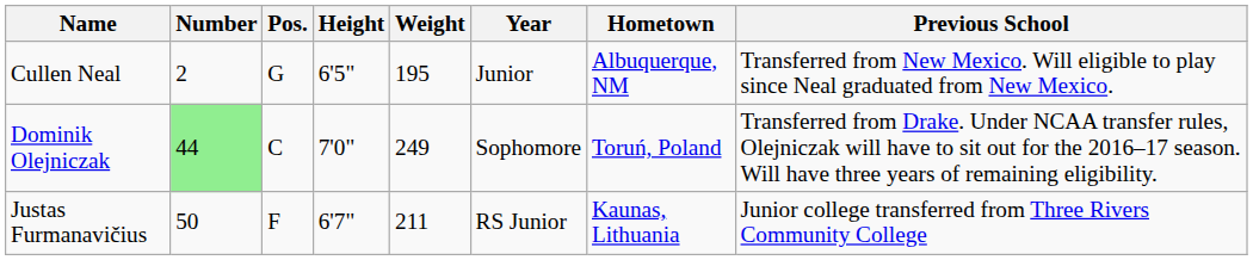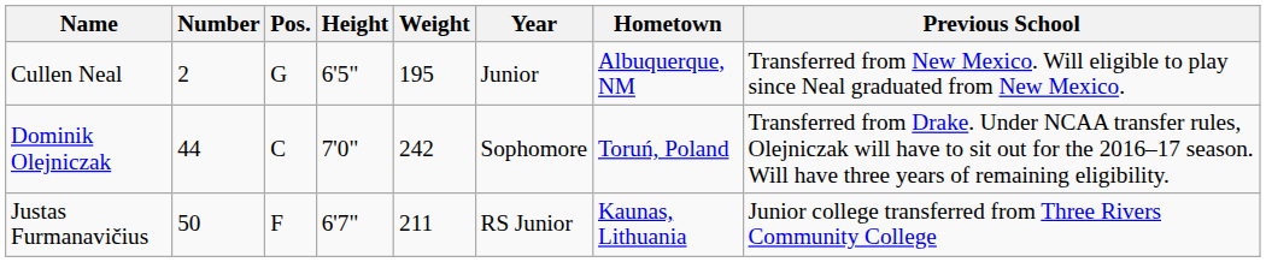Dominik Olejniczak | Number: lightgreen background -> no background
Dominik Olejniczak | Weight: 249 -> 242
